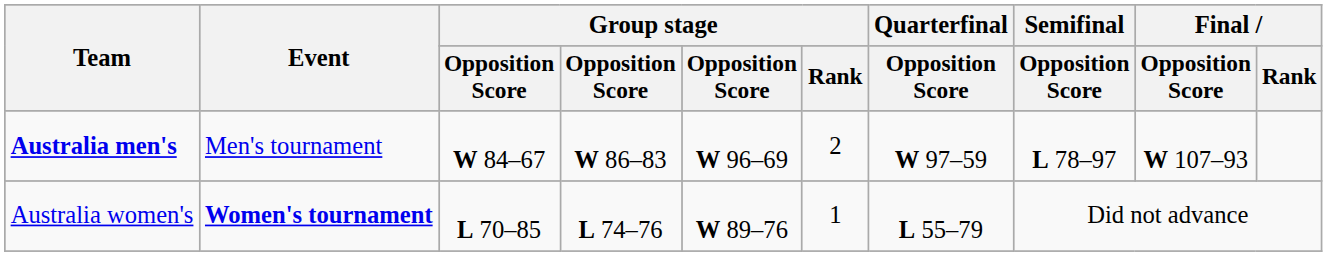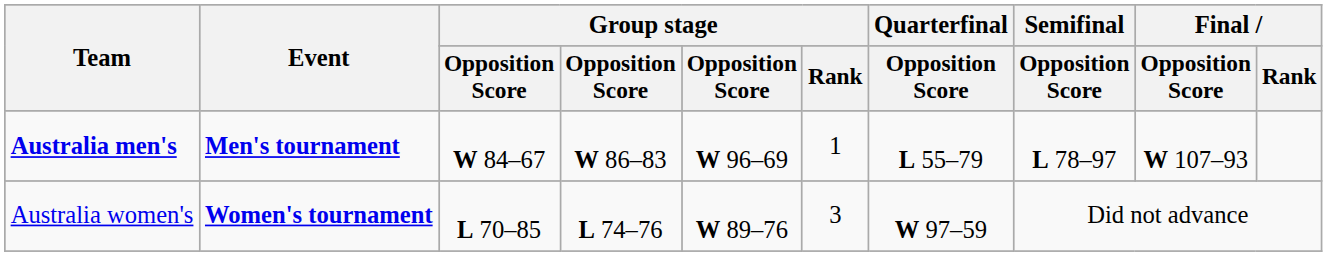Australia men's | Event: normal -> bold
Australia men's | Group stage / Rank: 2 -> 1
Australia men's | Quarterfinal / Opposition Score: W 97–59 -> L 55–79
Australia women's | Group stage / Rank: 1 -> 3
Australia women's | Quarterfinal / Opposition Score: L 55–79 -> W 97–59
